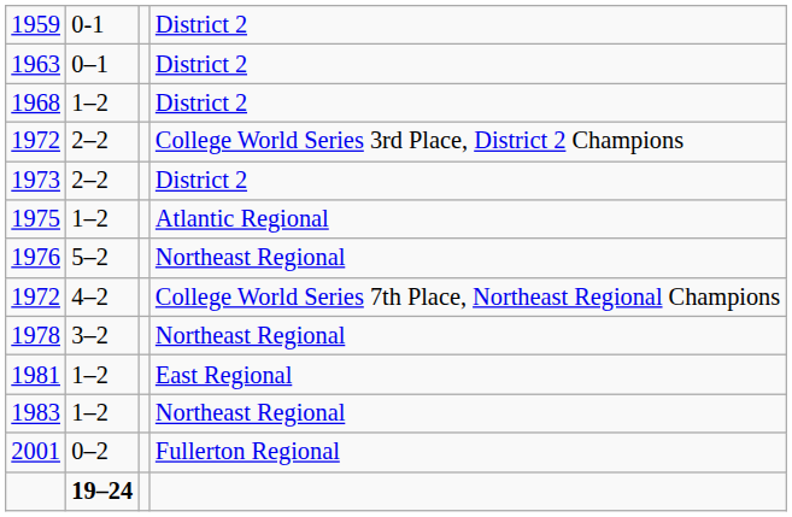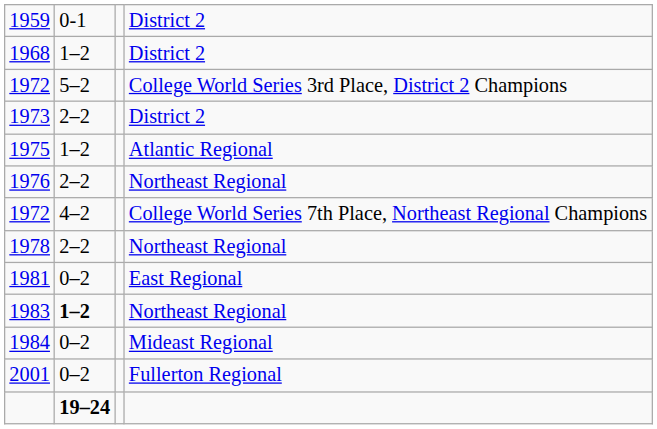- row: 1963 | 0–1 | District 2
1972 / College World Series 3rd Place, District 2 Champions | column 2: 2–2 -> 5–2
1976 | column 2: 5–2 -> 2–2
1978 | column 2: 3–2 -> 2–2
1981 | column 2: 1–2 -> 0–2
1983 | column 2: normal -> bold
+ row: 1984 | 0–2 | Mideast Regional
